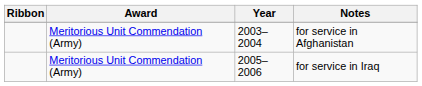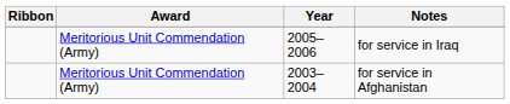rows swapped: for service in Afghanistan <-> for service in Iraq
